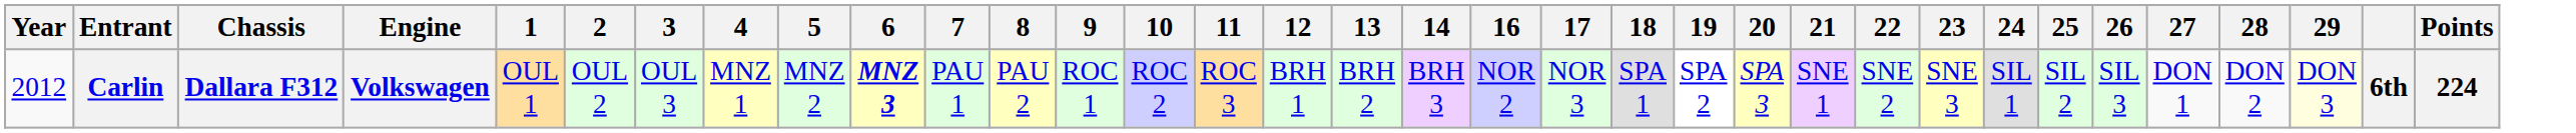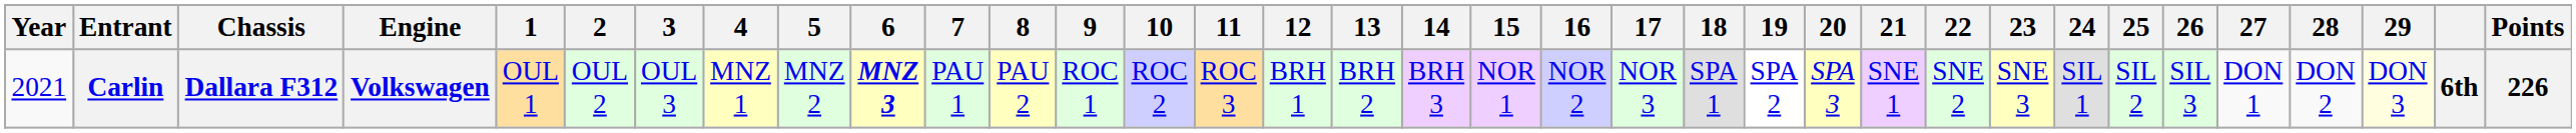+ column: 15 | NOR 1
Carlin | Year: 2012 -> 2021
Carlin | Points: 224 -> 226
